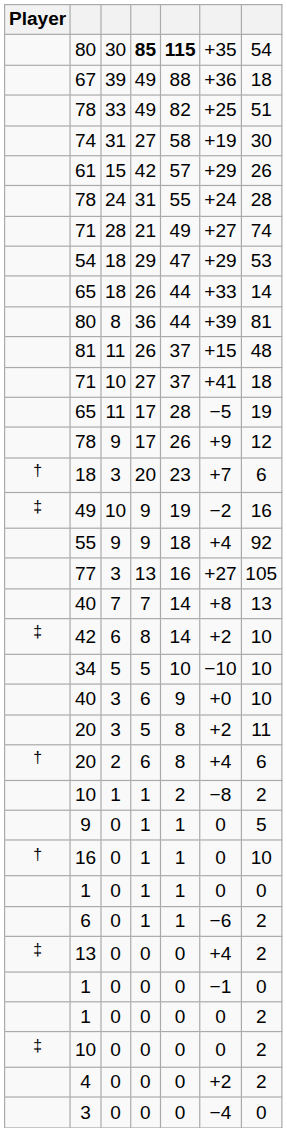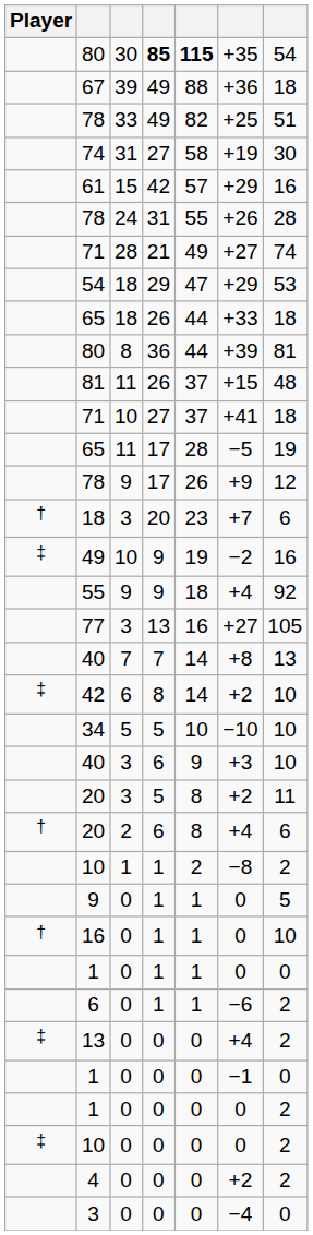61 | column 7: 26 -> 16
78 / 31 | column 6: +24 -> +26
65 / 26 | column 7: 14 -> 18
40 / 6 | column 6: +0 -> +3
